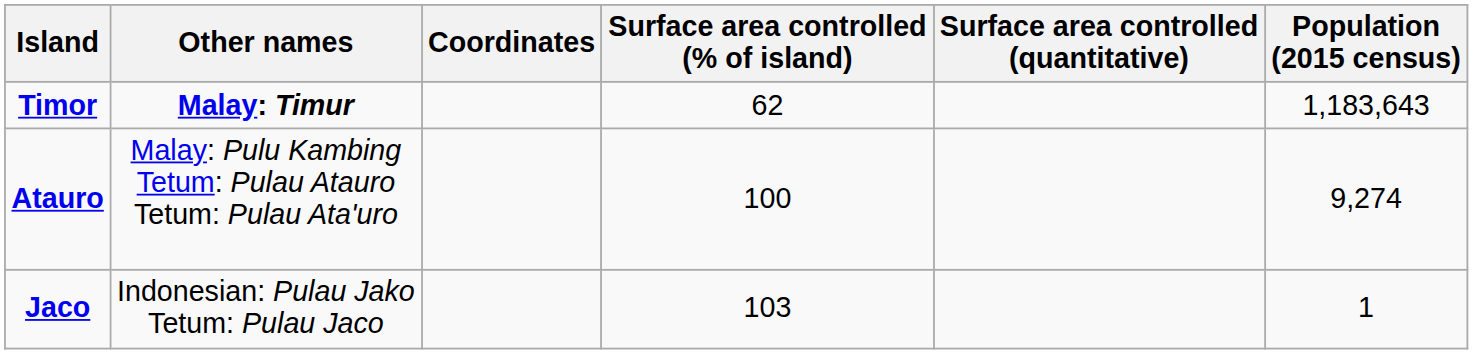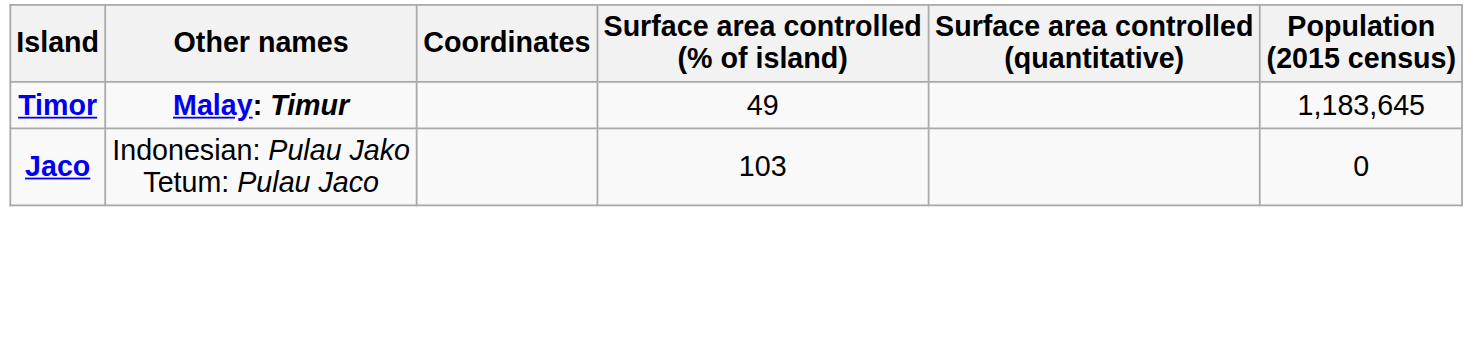Timor | Surface area controlled (% of island): 62 -> 49
Timor | Population (2015 census): 1,183,643 -> 1,183,645
- row: Atauro | Malay: Pulu Kambing Tetum: Pulau Atauro Tetum: Pulau Ata'uro | 100 | 9,274
Jaco | Population (2015 census): 1 -> 0
